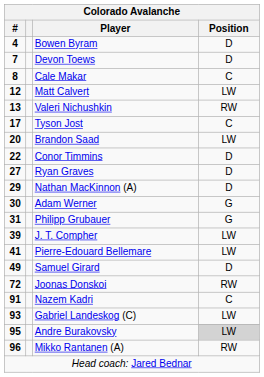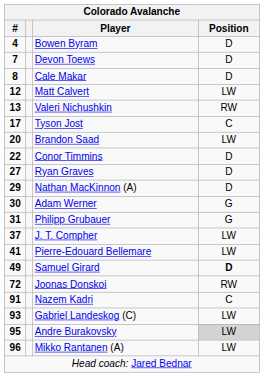Cale Makar | Position: C -> D
J. T. Compher | #: 39 -> 37
Samuel Girard | Position: normal -> bold
Mikko Rantanen (A) | Position: RW -> LW
